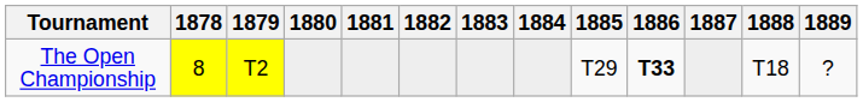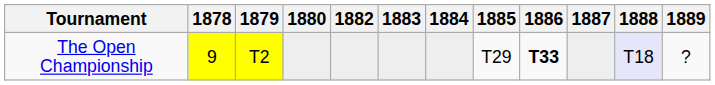- column: 1881
The Open Championship | 1878: 8 -> 9
The Open Championship | 1888: no background -> lavender background
